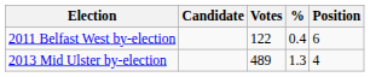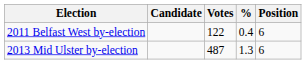2013 Mid Ulster by-election | Votes: 489 -> 487
2013 Mid Ulster by-election | Position: 4 -> 6
